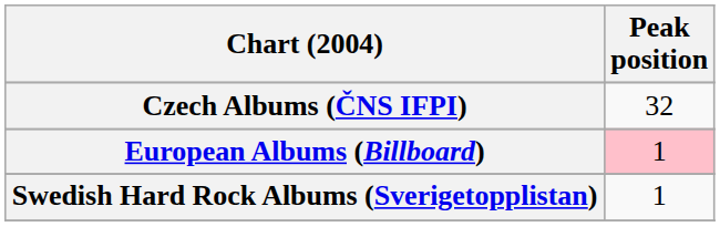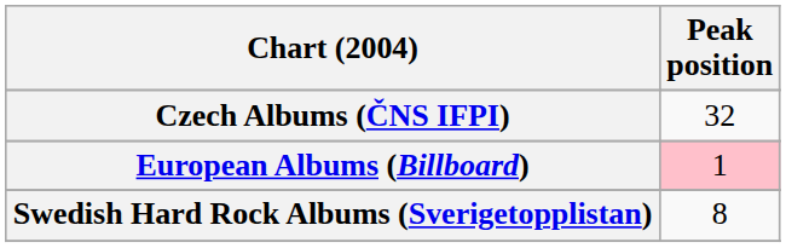Swedish Hard Rock Albums (Sverigetopplistan) | Peak position: 1 -> 8
